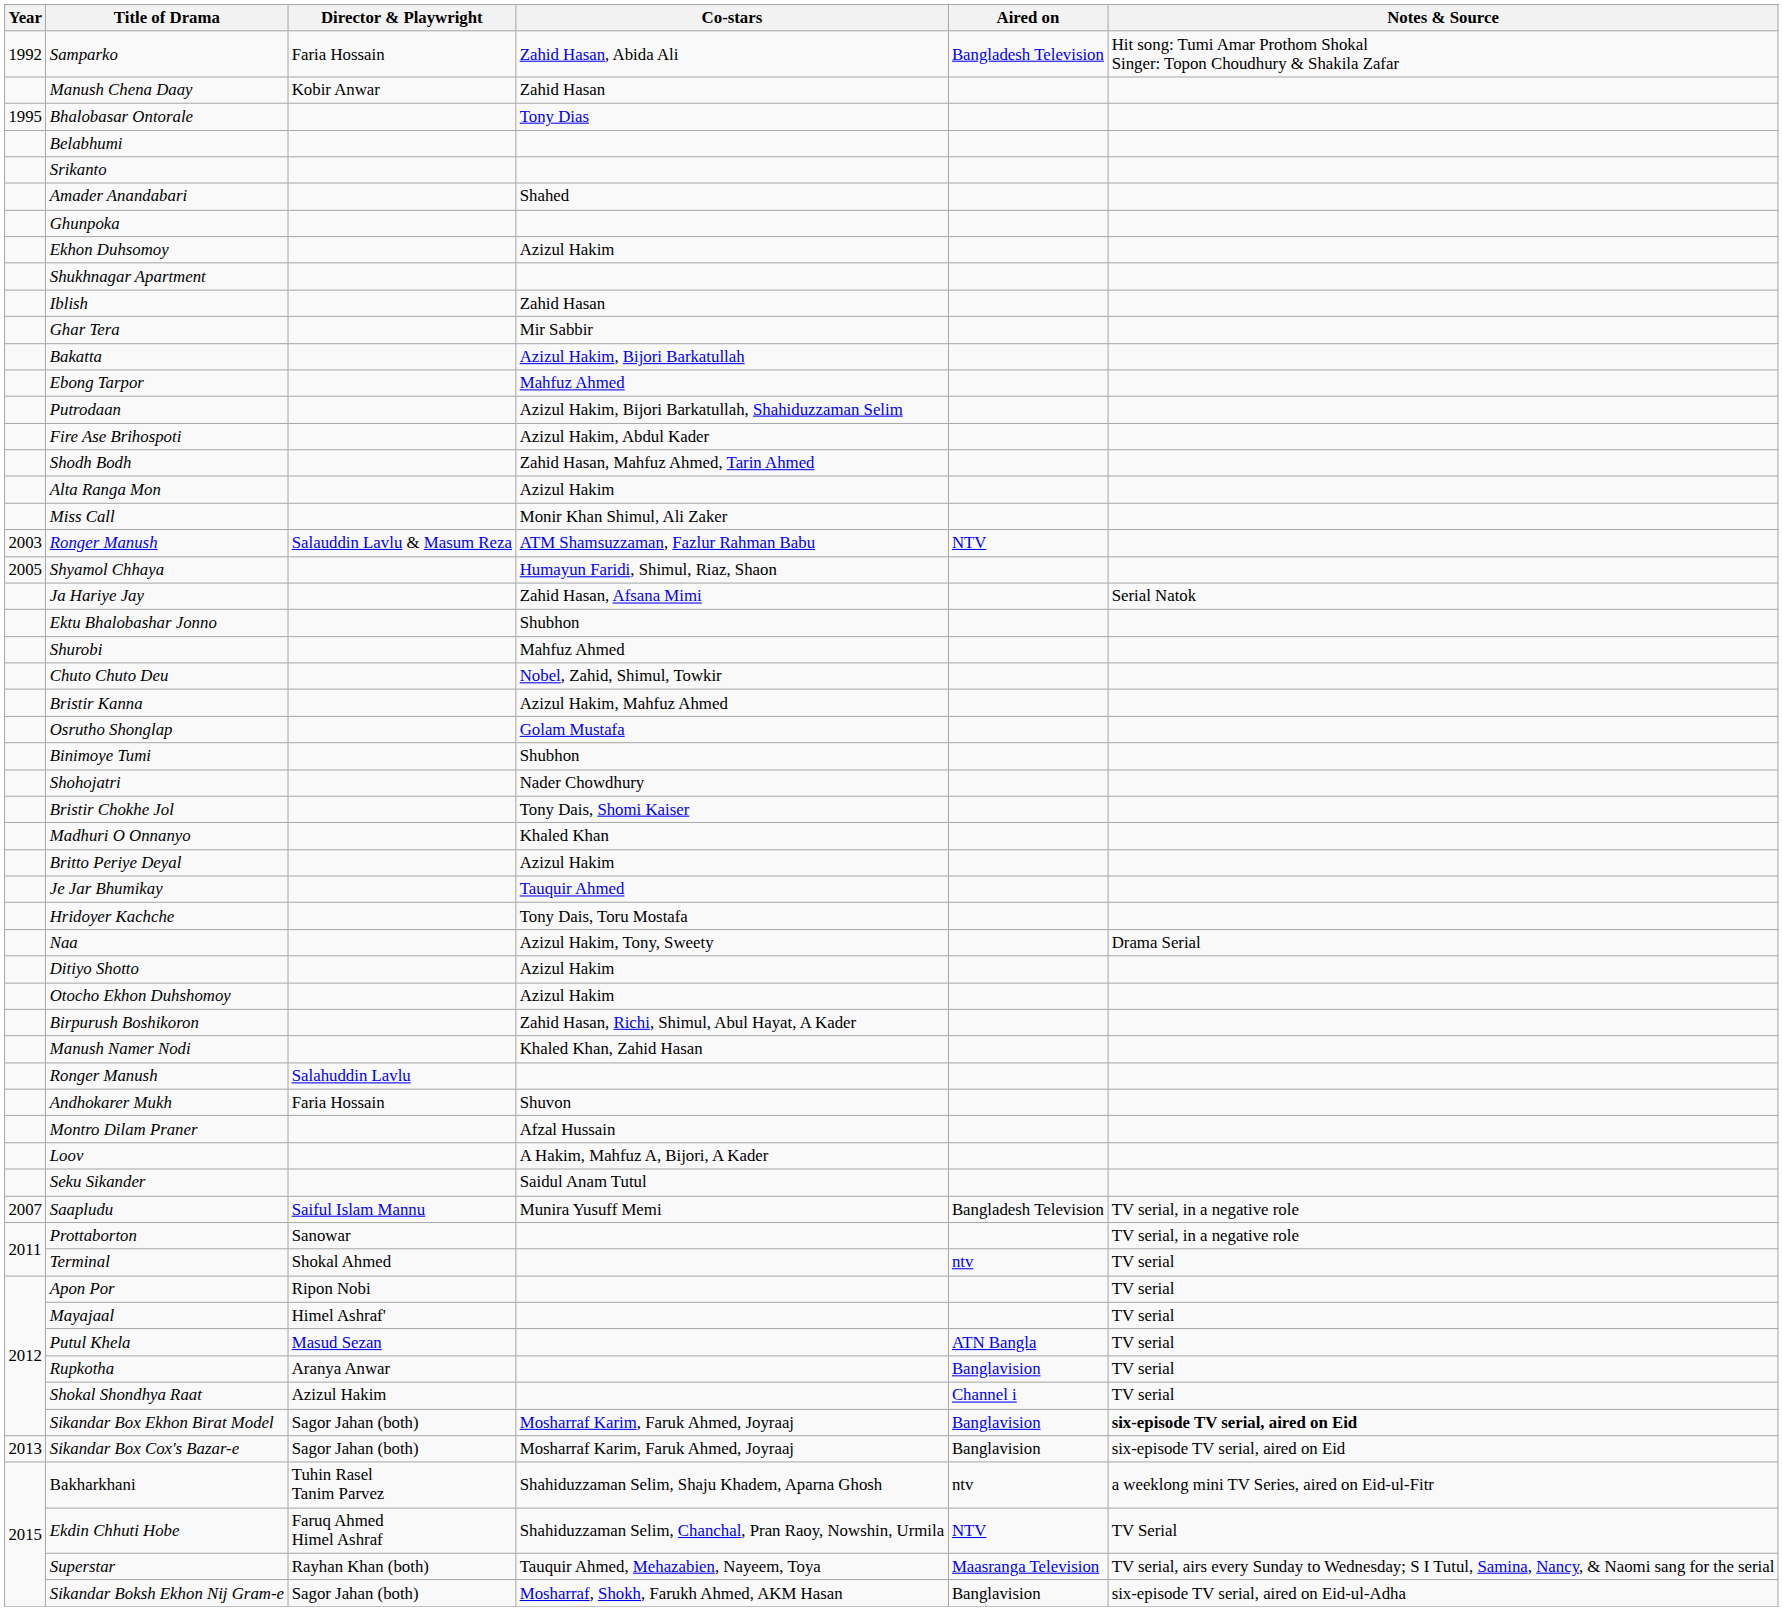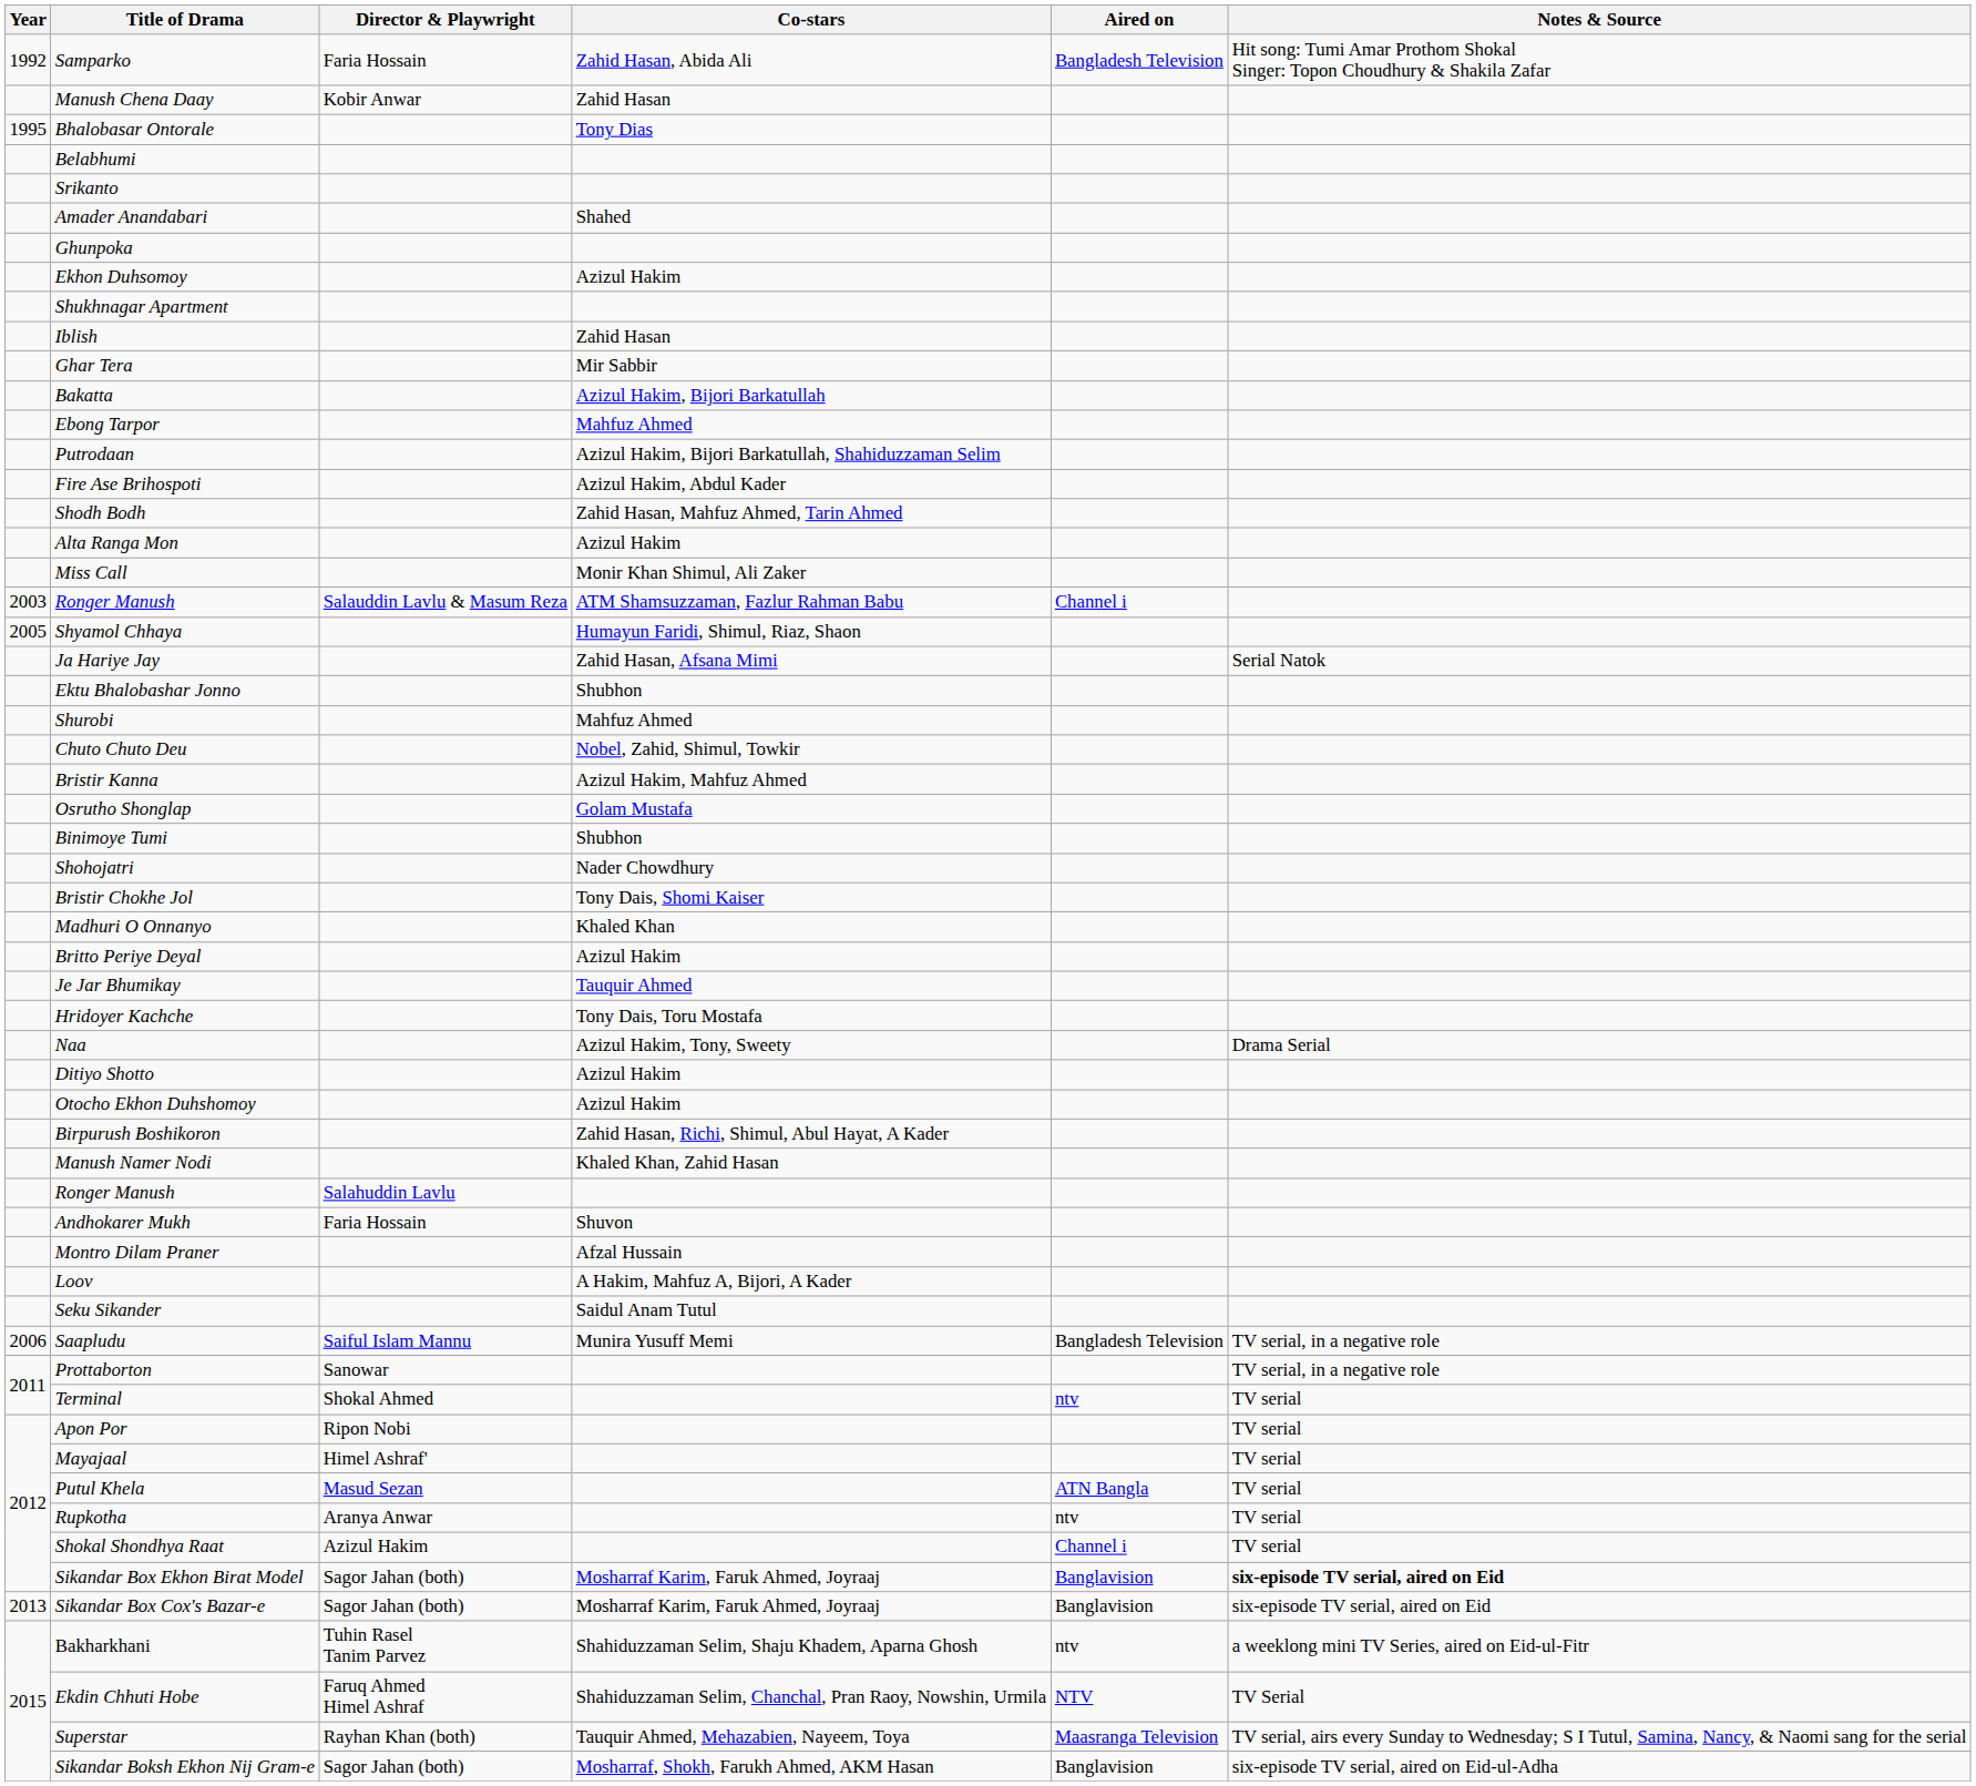Ronger Manush / ATM Shamsuzzaman, Fazlur Rahman Babu | Aired on: NTV -> Channel i
Saapludu | Year: 2007 -> 2006
Rupkotha | Aired on: Banglavision -> ntv
